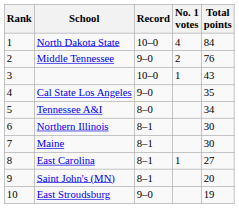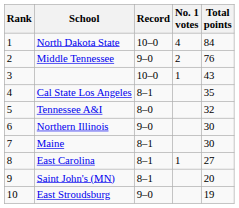Cal State Los Angeles | Record: 9–0 -> 8–1
Tennessee A&I | Total points: 34 -> 32
Northern Illinois | Record: 8–1 -> 9–0
